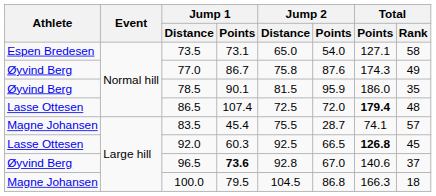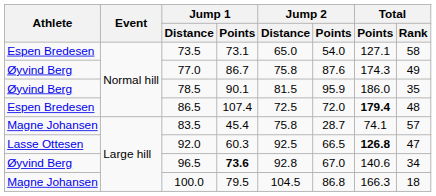86.5 | Athlete: Lasse Ottesen -> Espen Bredesen
83.5 | Jump 2 / Distance: 75.5 -> 75.8
92.0 | Total / Rank: 45 -> 47
96.5 | Total / Rank: 37 -> 34
